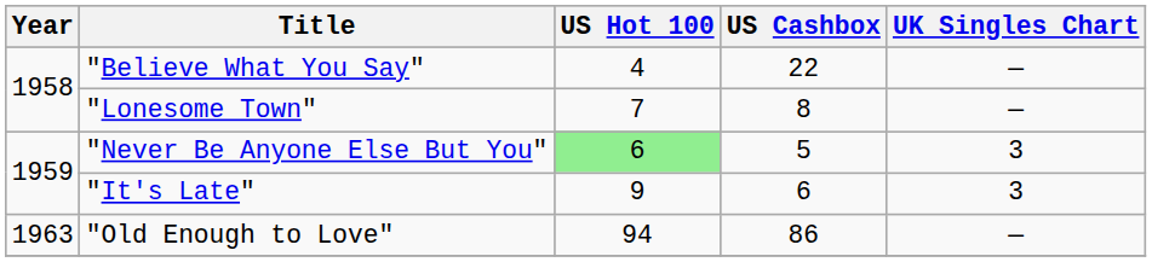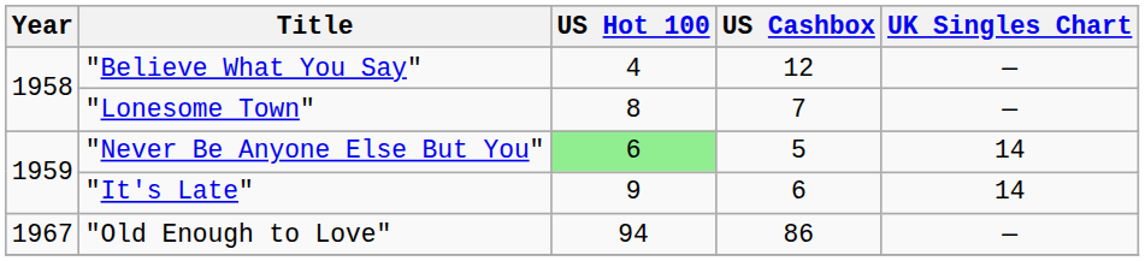"Believe What You Say" | US Cashbox: 22 -> 12
"Lonesome Town" | US Hot 100: 7 -> 8
"Lonesome Town" | US Cashbox: 8 -> 7
"Never Be Anyone Else But You" | UK Singles Chart: 3 -> 14
"It's Late" | UK Singles Chart: 3 -> 14
"Old Enough to Love" | Year: 1963 -> 1967
